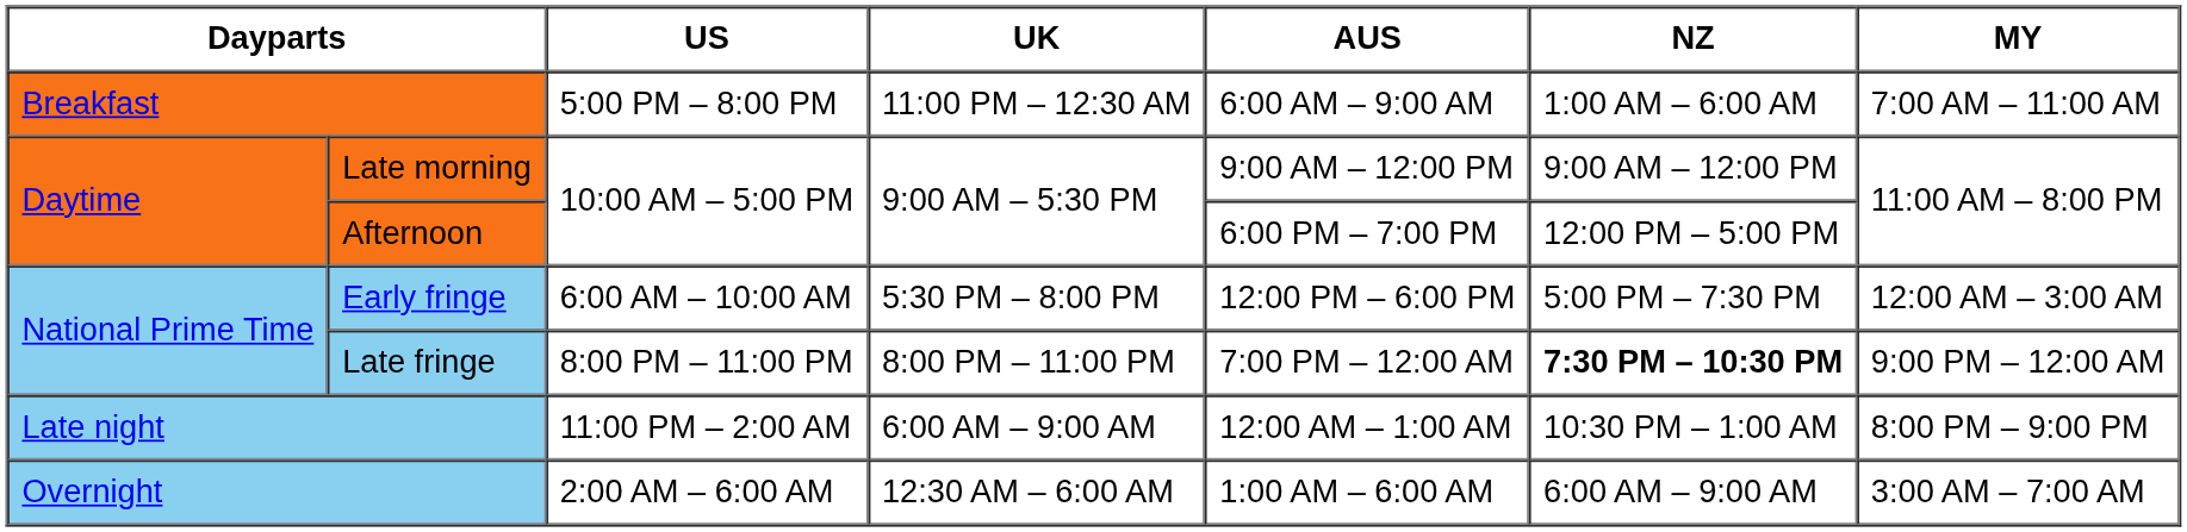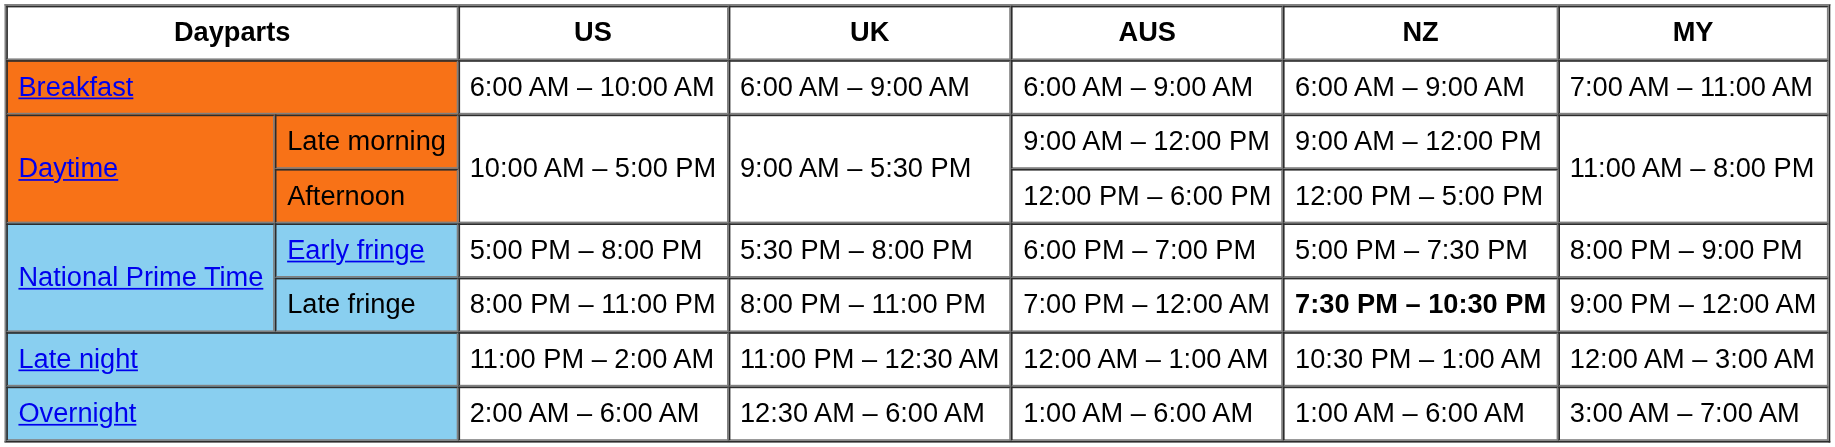Breakfast | US: 5:00 PM – 8:00 PM -> 6:00 AM – 10:00 AM
Breakfast | UK: 11:00 PM – 12:30 AM -> 6:00 AM – 9:00 AM
Breakfast | NZ: 1:00 AM – 6:00 AM -> 6:00 AM – 9:00 AM
Afternoon | AUS: 6:00 PM – 7:00 PM -> 12:00 PM – 6:00 PM
Early fringe | US: 6:00 AM – 10:00 AM -> 5:00 PM – 8:00 PM
Early fringe | AUS: 12:00 PM – 6:00 PM -> 6:00 PM – 7:00 PM
Early fringe | MY: 12:00 AM – 3:00 AM -> 8:00 PM – 9:00 PM
Late night | UK: 6:00 AM – 9:00 AM -> 11:00 PM – 12:30 AM
Late night | MY: 8:00 PM – 9:00 PM -> 12:00 AM – 3:00 AM
Overnight | NZ: 6:00 AM – 9:00 AM -> 1:00 AM – 6:00 AM
